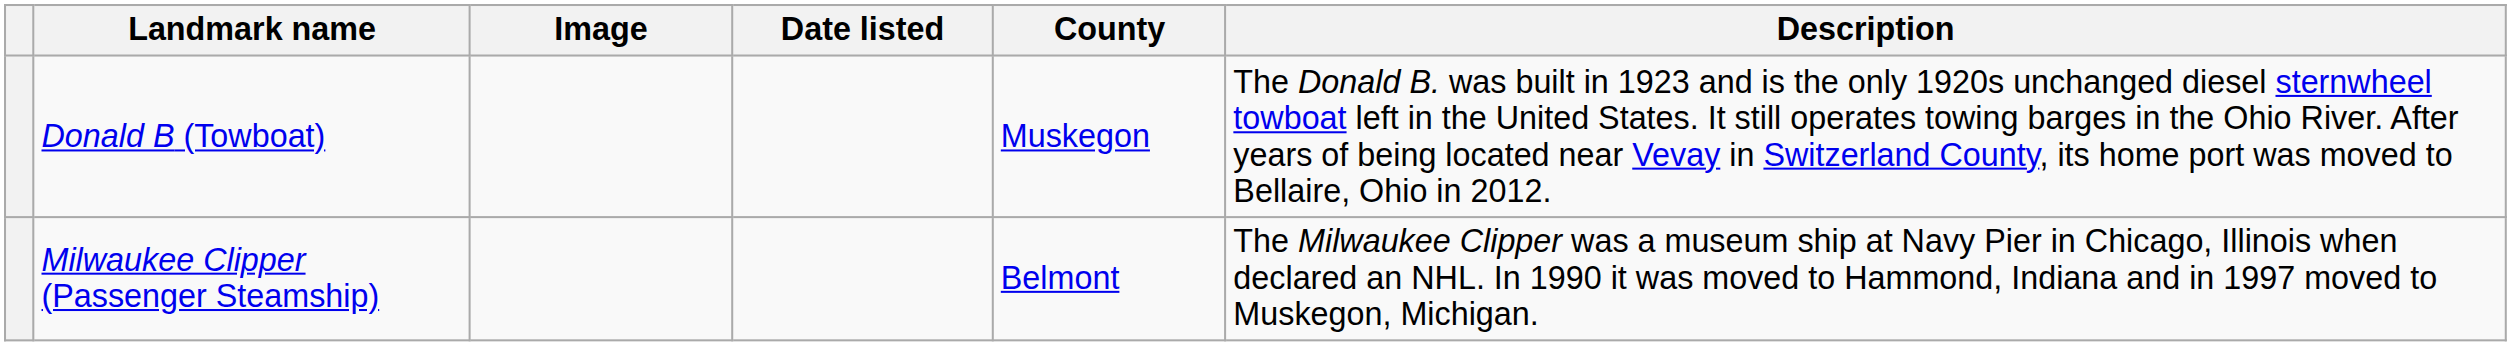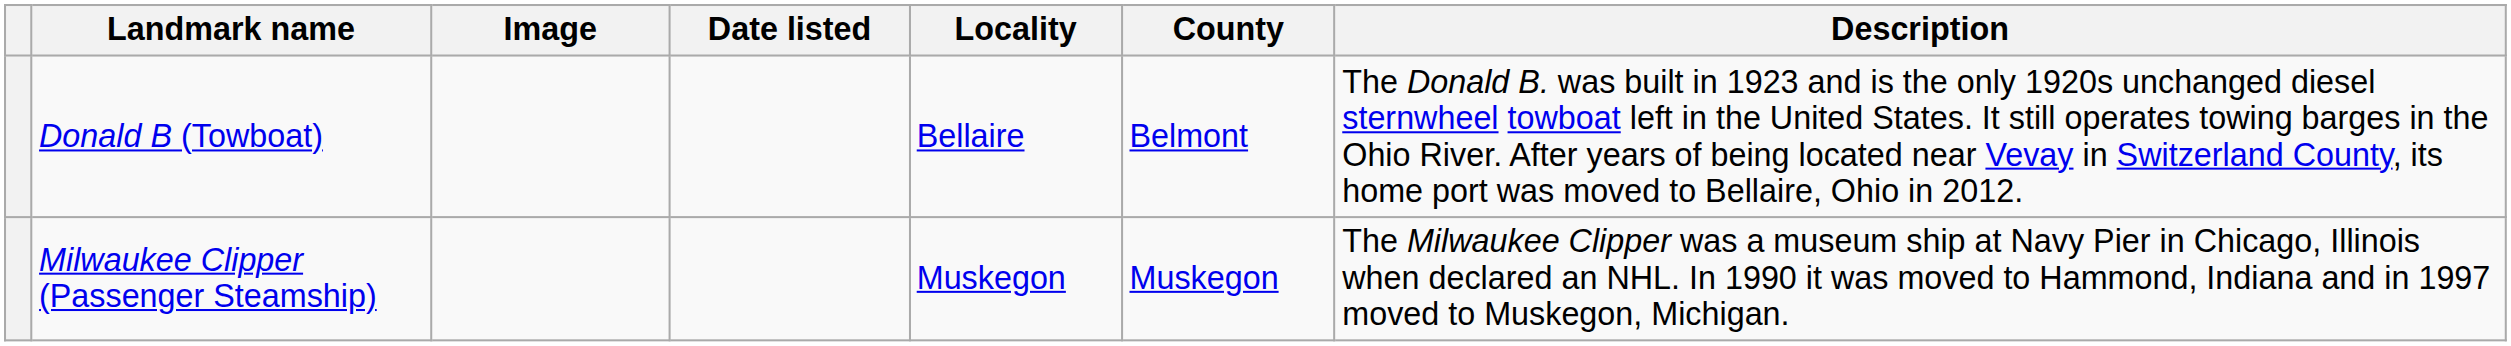+ column: Locality | Bellaire | Muskegon
Donald B (Towboat) | County: Muskegon -> Belmont
Milwaukee Clipper (Passenger Steamship) | County: Belmont -> Muskegon
